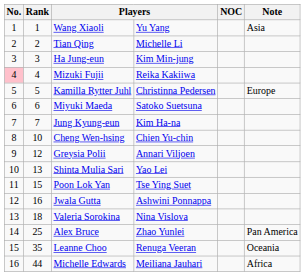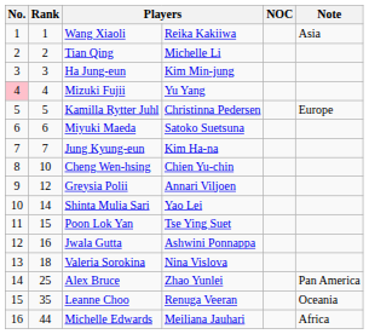Wang Xiaoli | column 4: Yu Yang -> Reika Kakiiwa
Mizuki Fujii | column 4: Reika Kakiiwa -> Yu Yang
Shinta Mulia Sari | Rank: 13 -> 14
